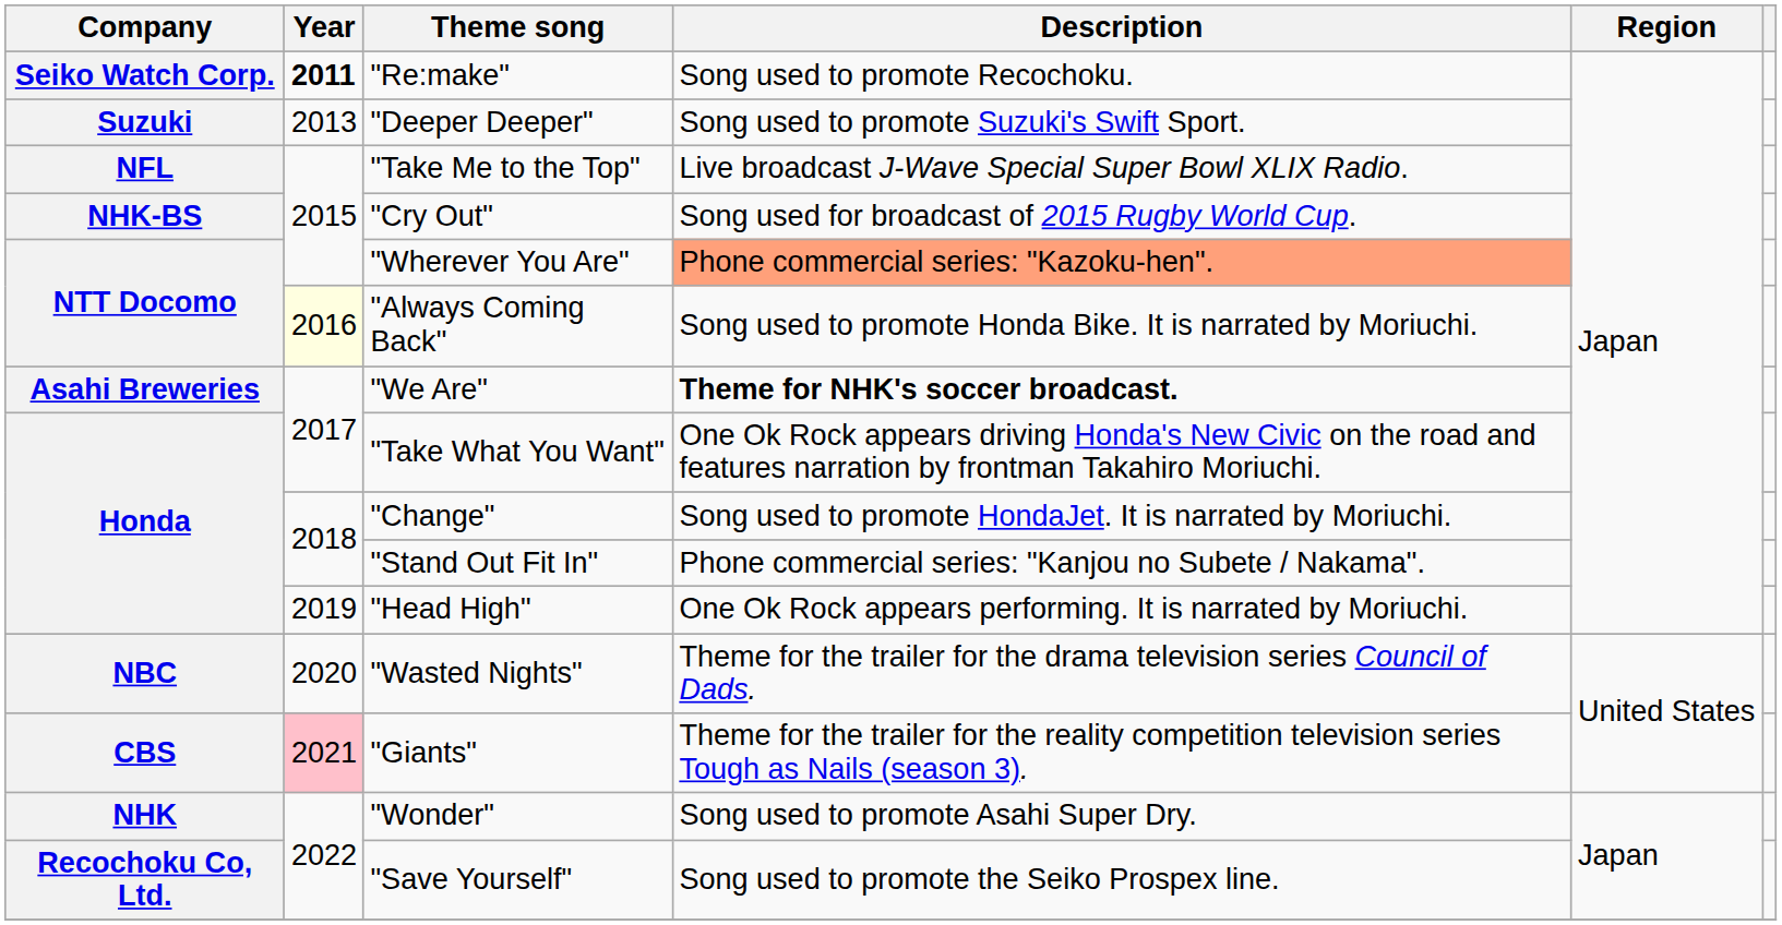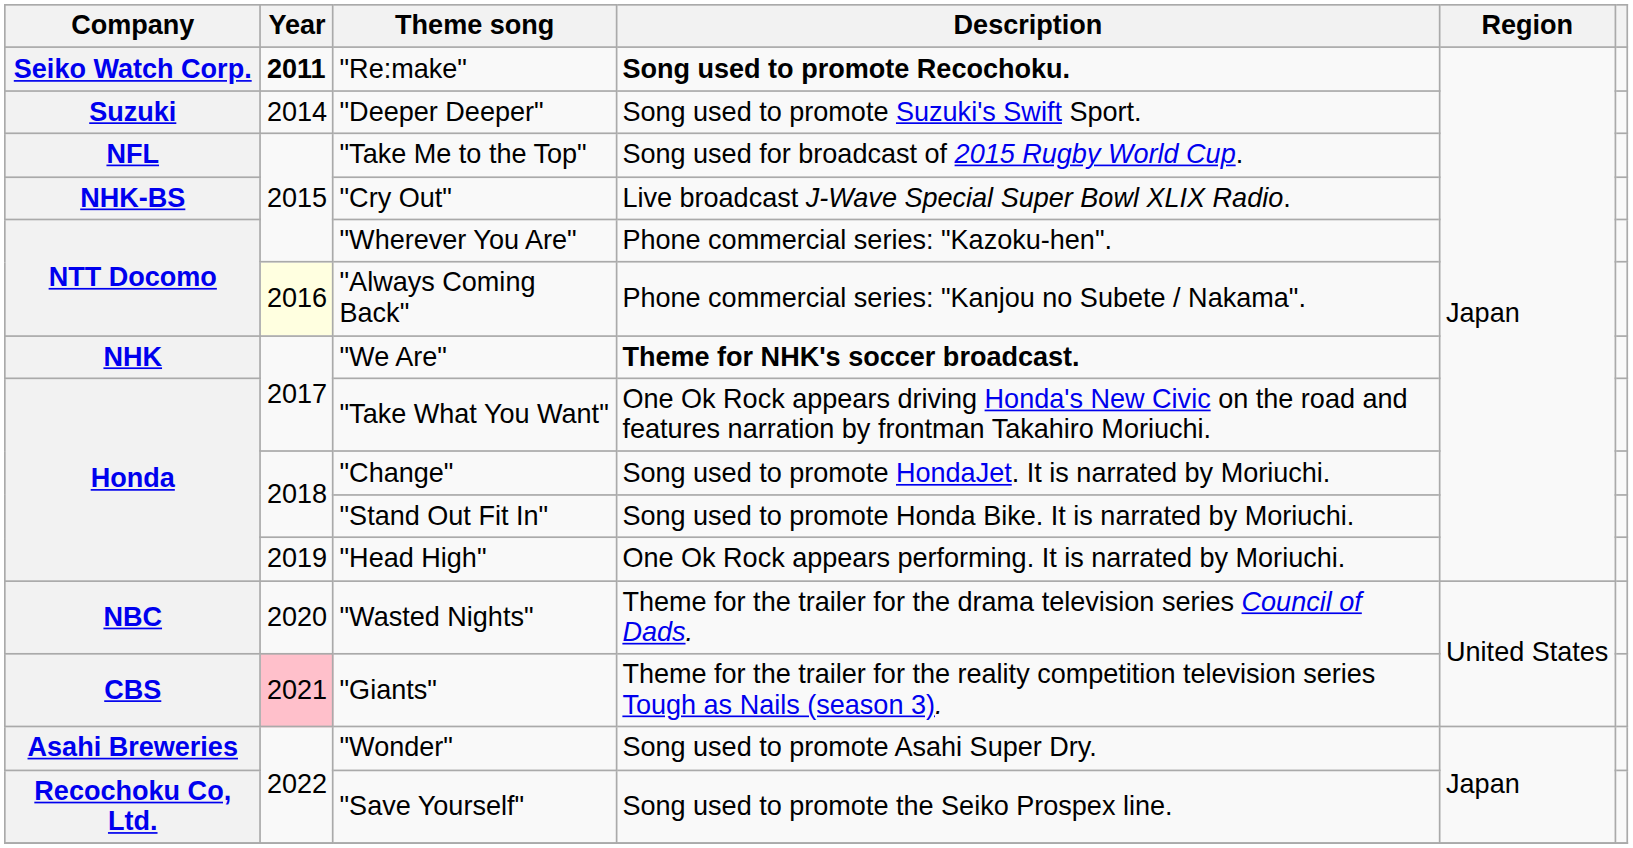"Re:make" | Description: normal -> bold
"Deeper Deeper" | Year: 2013 -> 2014
"Take Me to the Top" | Description: Live broadcast J-Wave Special Super Bowl XLIX Radio. -> Song used for broadcast of 2015 Rugby World Cup.
"Cry Out" | Description: Song used for broadcast of 2015 Rugby World Cup. -> Live broadcast J-Wave Special Super Bowl XLIX Radio.
"Wherever You Are" | Description: lightsalmon background -> no background
"Always Coming Back" | Description: Song used to promote Honda Bike. It is narrated by Moriuchi. -> Phone commercial series: "Kanjou no Subete / Nakama".
"We Are" | Company: Asahi Breweries -> NHK
"Stand Out Fit In" | Description: Phone commercial series: "Kanjou no Subete / Nakama". -> Song used to promote Honda Bike. It is narrated by Moriuchi.
"Wonder" | Company: NHK -> Asahi Breweries
